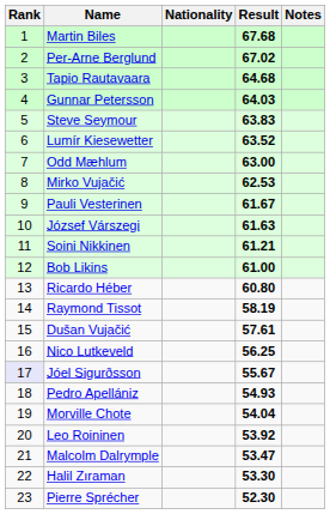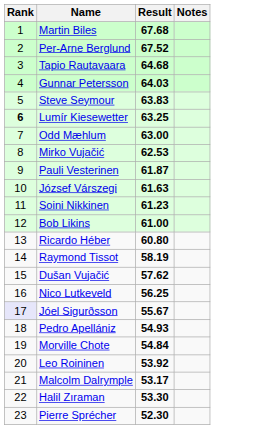- column: Nationality
Per-Arne Berglund | Result: 67.02 -> 67.52
Lumír Kiesewetter | Rank: normal -> bold
Lumír Kiesewetter | Result: 63.52 -> 63.25
Pauli Vesterinen | Result: 61.67 -> 61.87
Soini Nikkinen | Result: 61.21 -> 61.23
Dušan Vujačić | Result: 57.61 -> 57.62
Morville Chote | Result: 54.04 -> 54.84
Malcolm Dalrymple | Result: 53.47 -> 53.17
